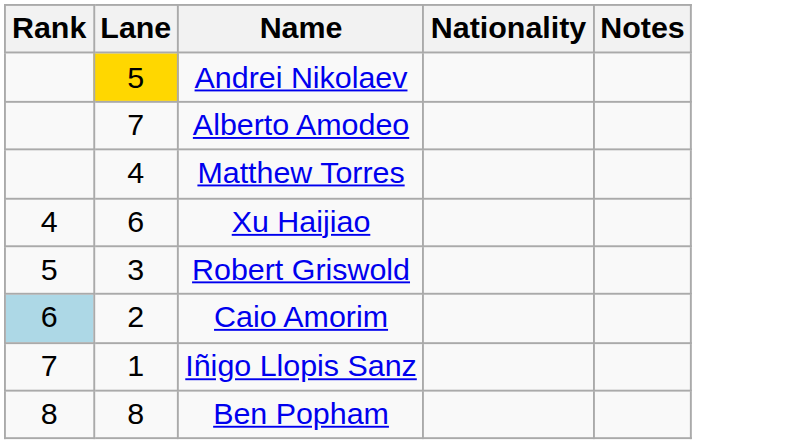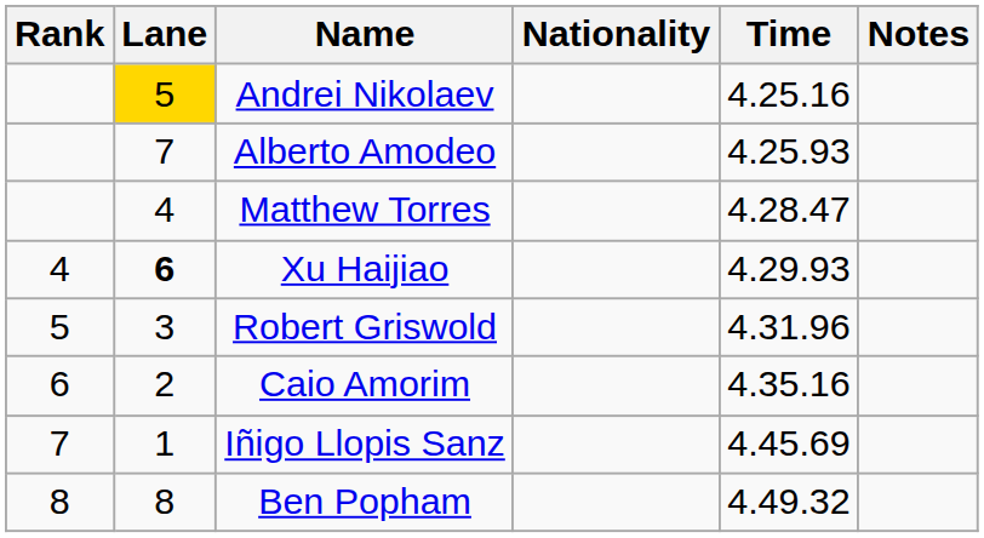+ column: Time | 4.25.16 | 4.25.93 | 4.28.47 | 4.29.93 | 4.31.96 | 4.35.16 | 4.45.69 | 4.49.32
Xu Haijiao | Lane: normal -> bold
Caio Amorim | Rank: lightblue background -> no background
